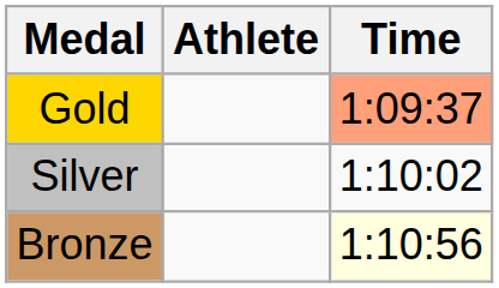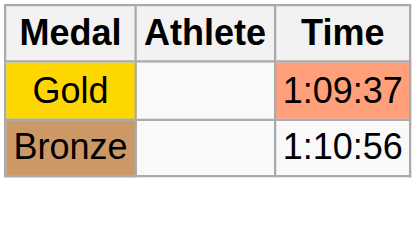- row: Silver | 1:10:02
Bronze | Time: lightyellow background -> no background
